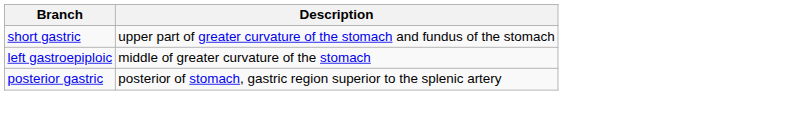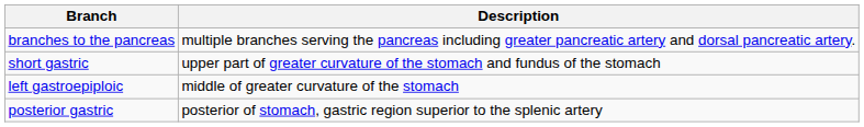+ row: branches to the pancreas | multiple branches serving the pancreas including greater pancreatic artery and dorsal pancreatic artery.
